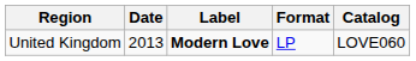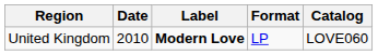United Kingdom | Date: 2013 -> 2010
